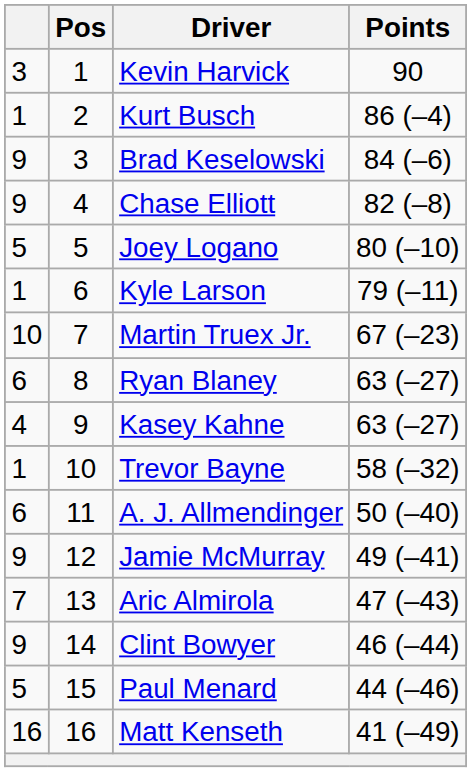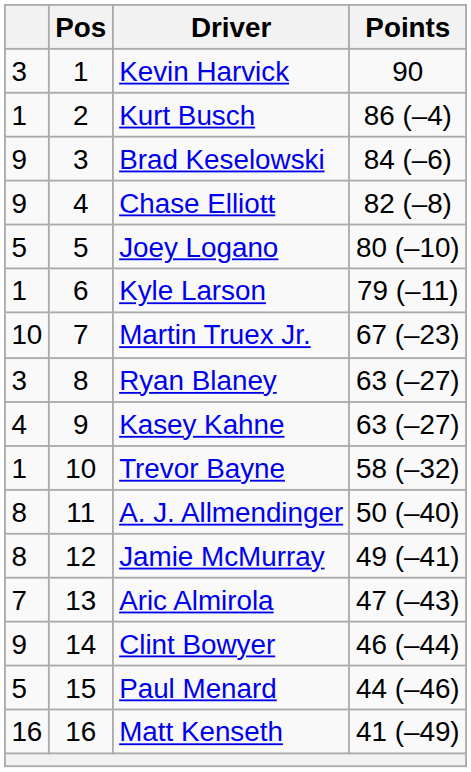Ryan Blaney | column 1: 6 -> 3
A. J. Allmendinger | column 1: 6 -> 8
Jamie McMurray | column 1: 9 -> 8
